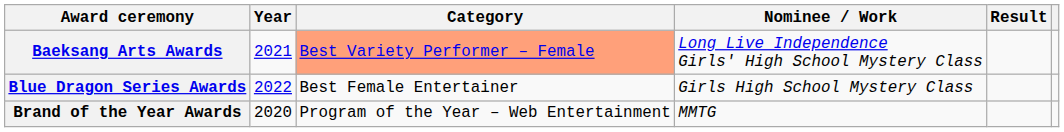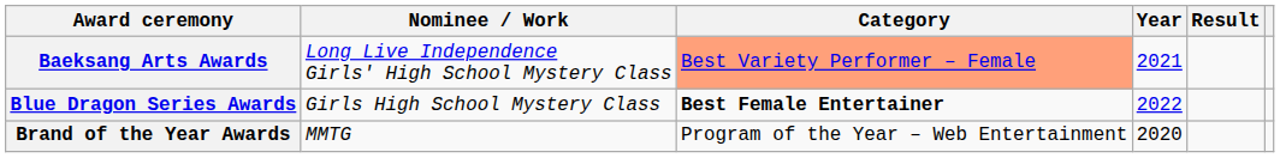columns swapped: Year <-> Nominee / Work
Blue Dragon Series Awards | Category: normal -> bold
